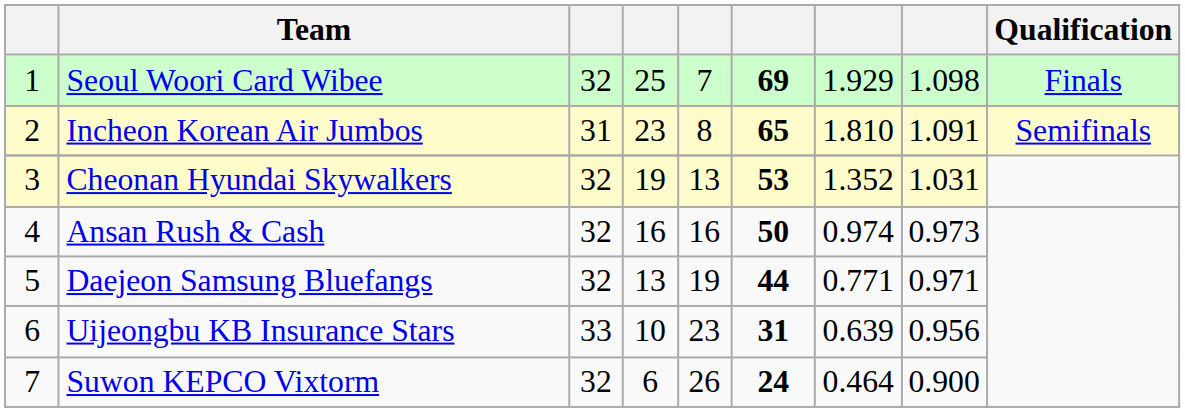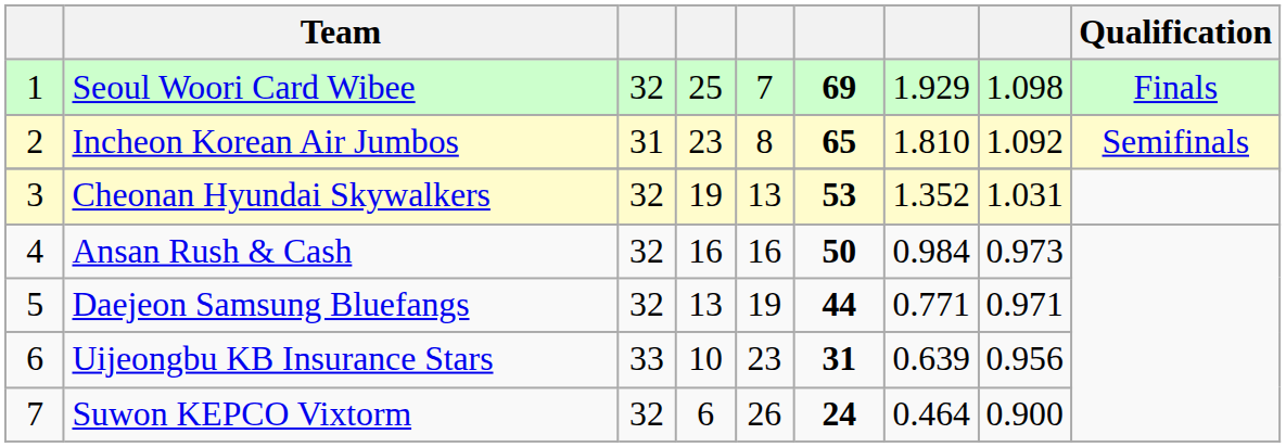Incheon Korean Air Jumbos | column 8: 1.091 -> 1.092
Ansan Rush & Cash | column 7: 0.974 -> 0.984
